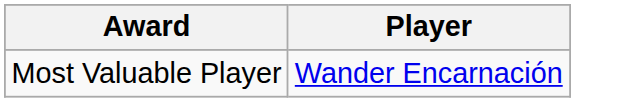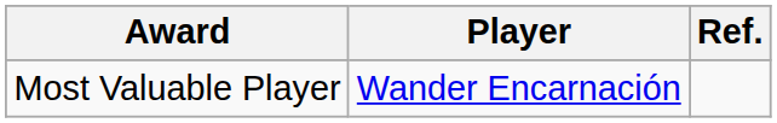+ column: Ref.
